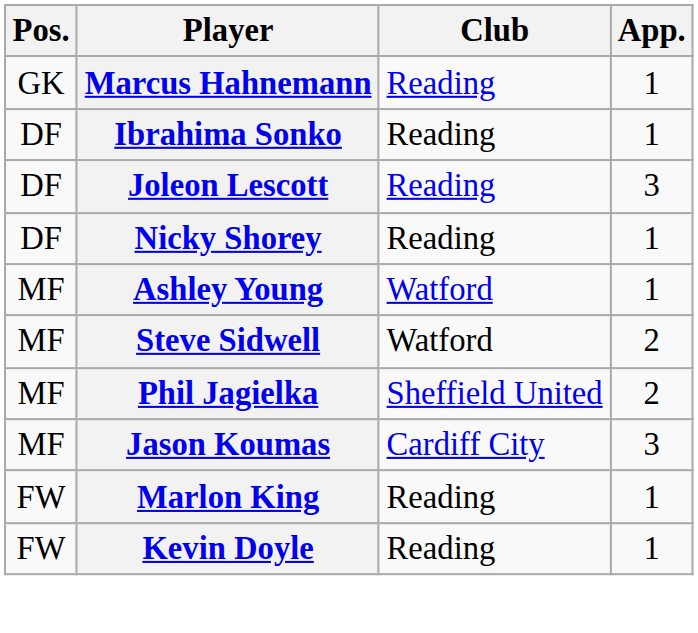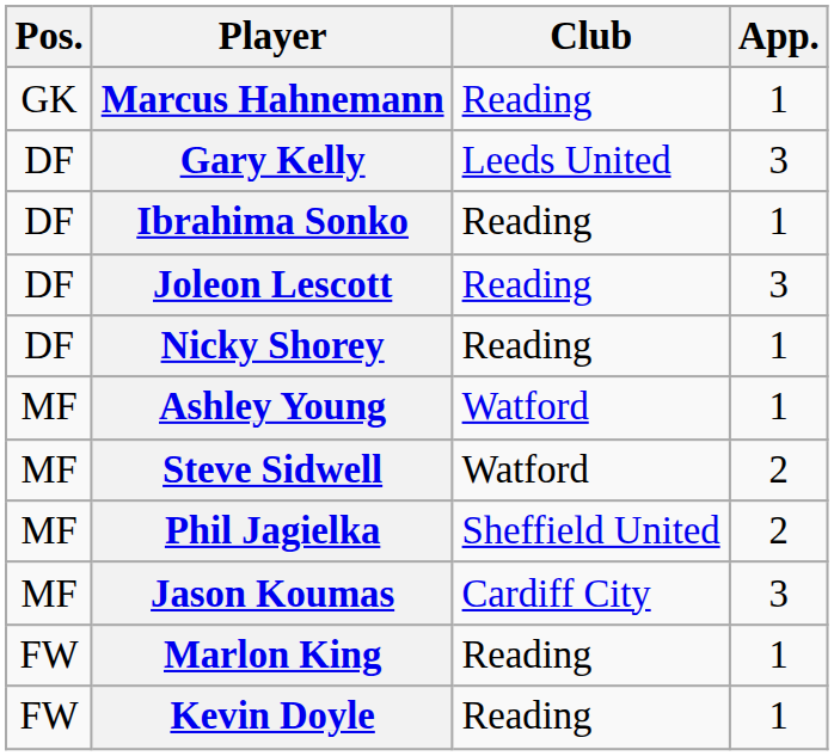+ row: DF | Gary Kelly | Leeds United | 3
